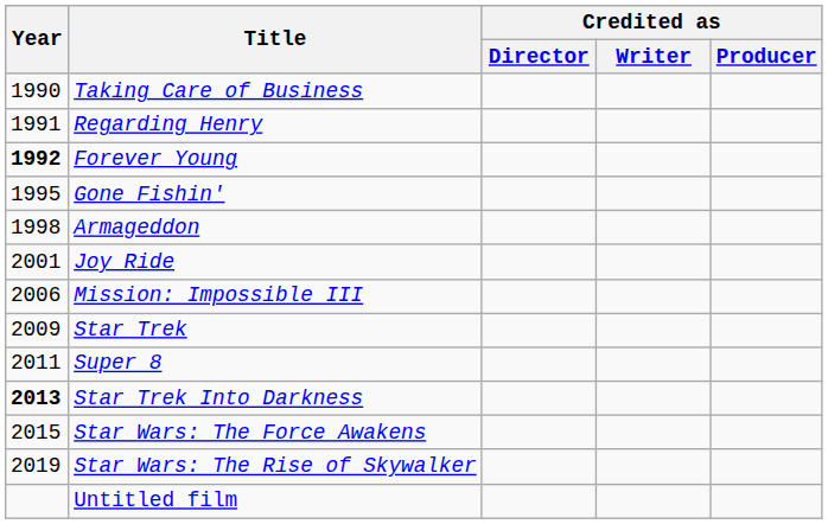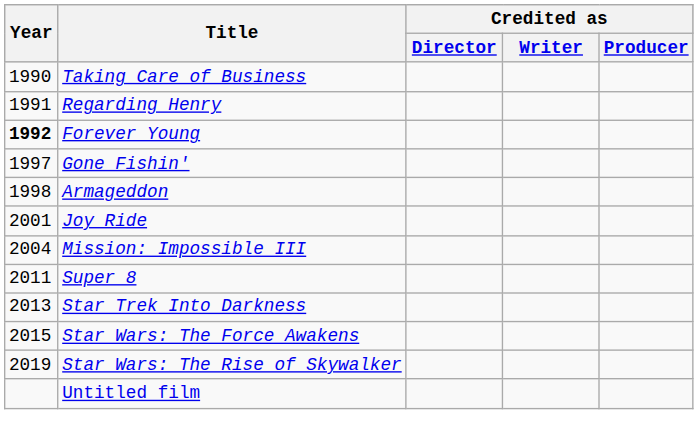Gone Fishin' | Year: 1995 -> 1997
Mission: Impossible III | Year: 2006 -> 2004
- row: 2009 | Star Trek
Star Trek Into Darkness | Year: bold -> normal
